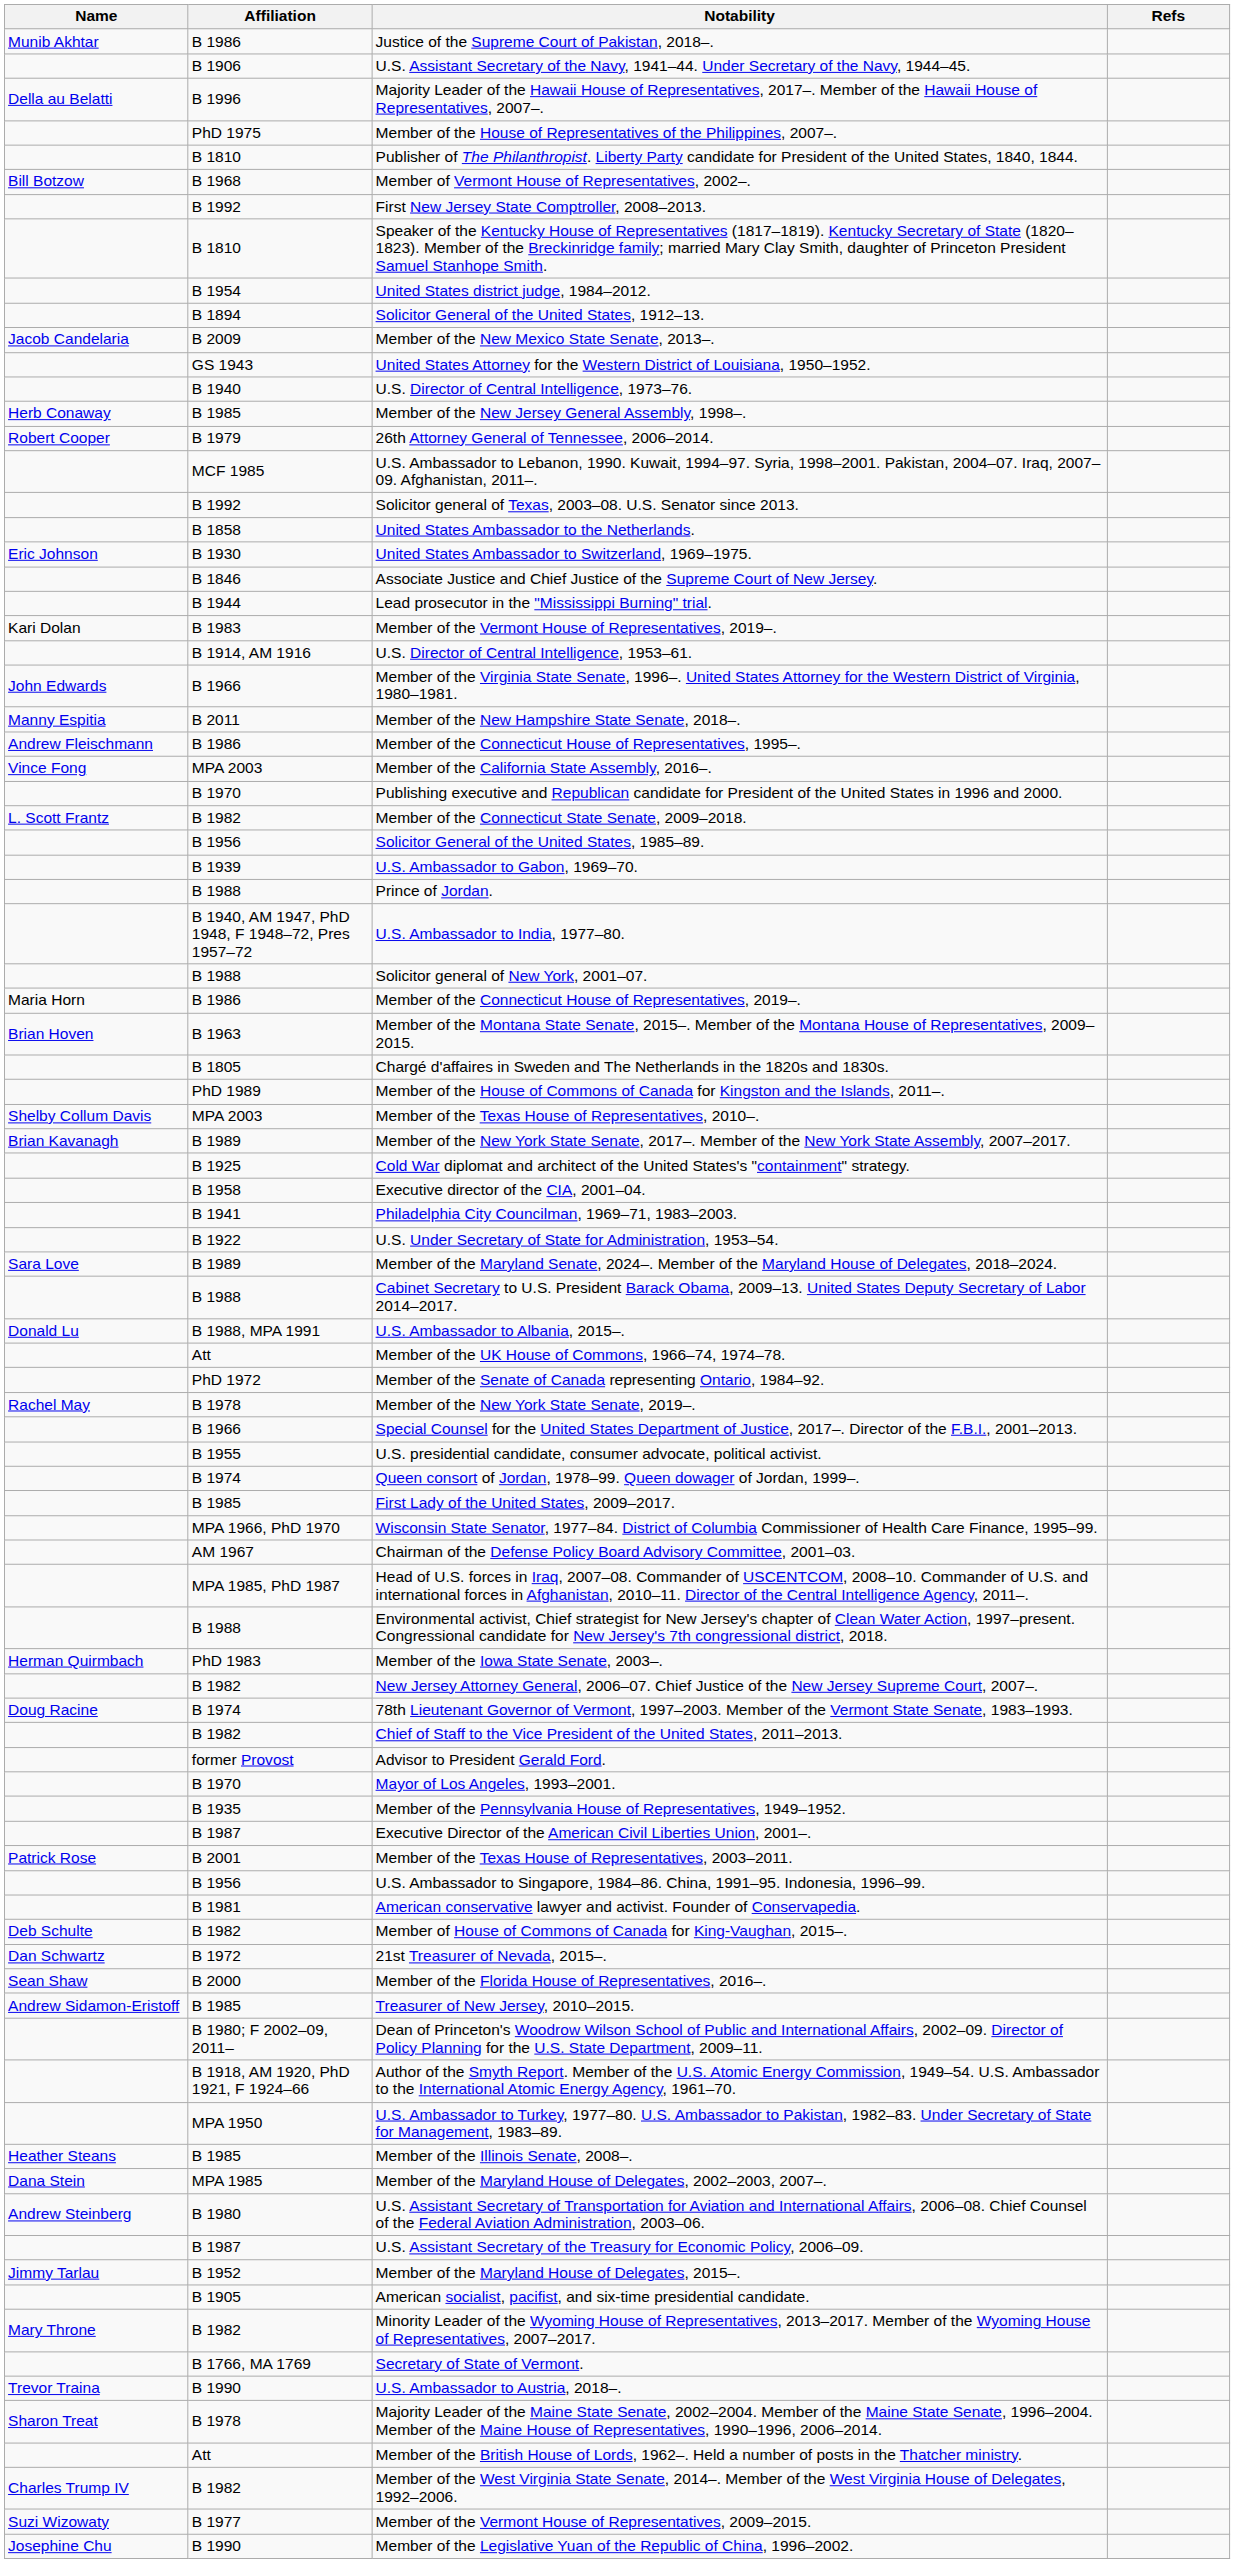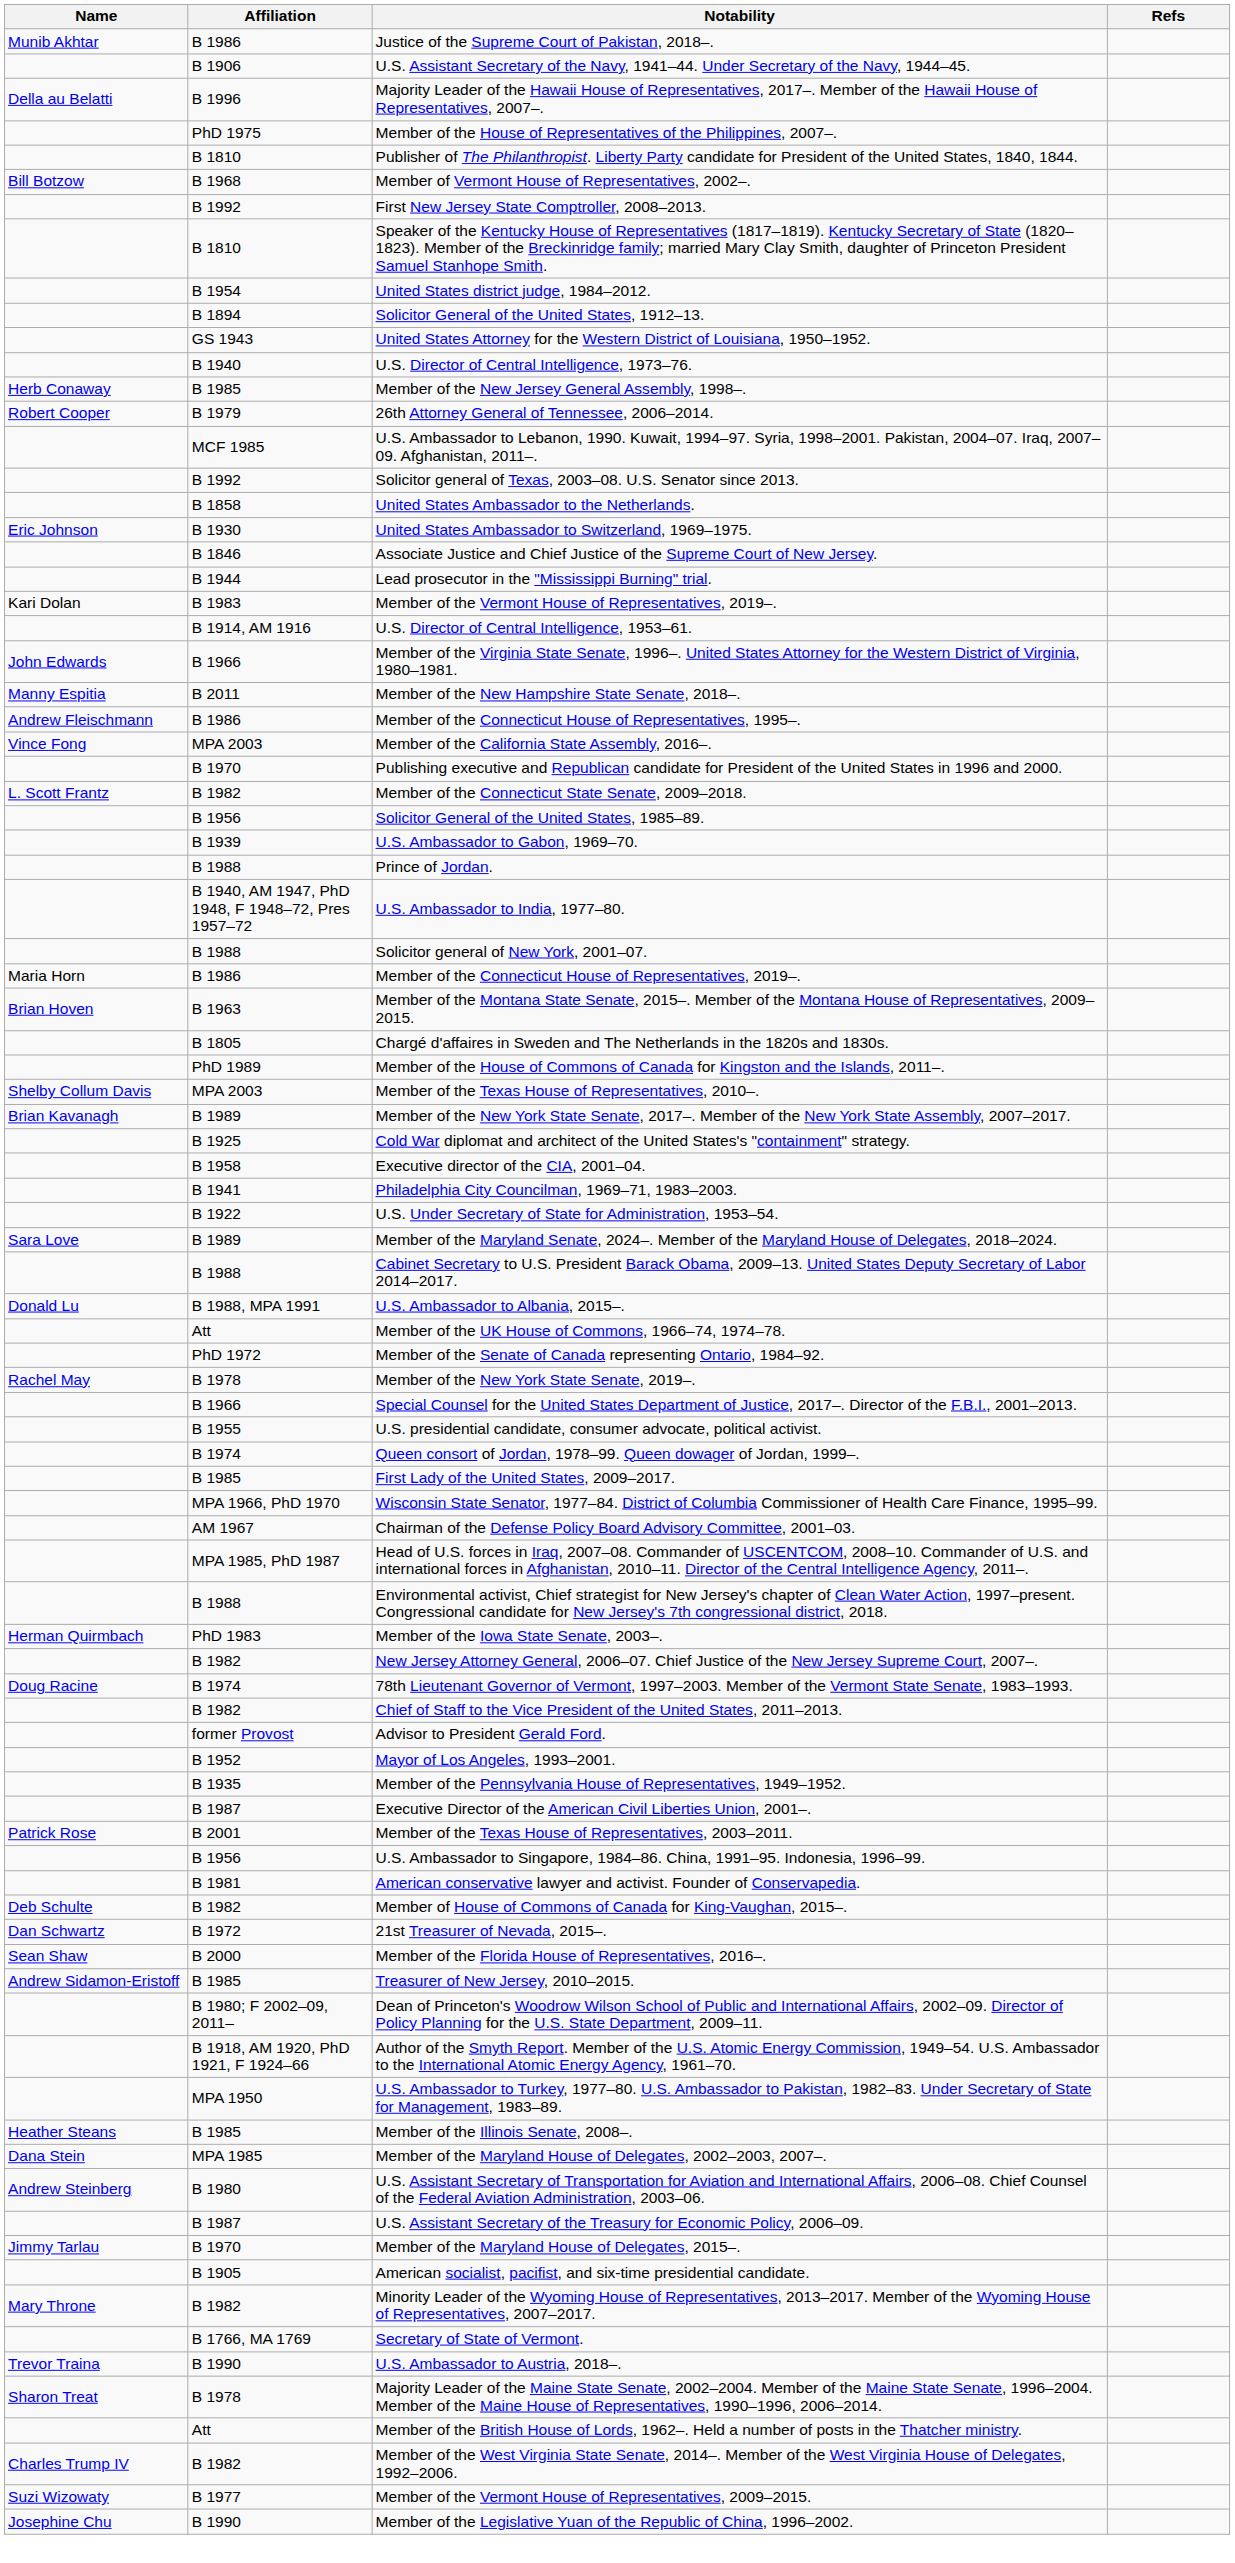- row: Jacob Candelaria | B 2009 | Member of the New Mexico State Senate, 2013–.
Mayor of Los Angeles, 1993–2001. | Affiliation: B 1970 -> B 1952
Member of the Maryland House of Delegates, 2015–. | Affiliation: B 1952 -> B 1970
